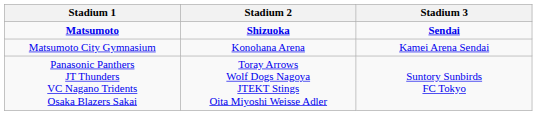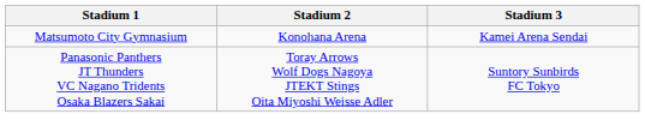- row: Matsumoto | Shizuoka | Sendai
